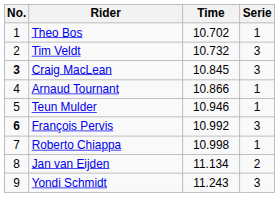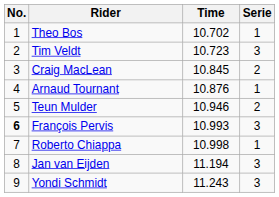Tim Veldt | Time: 10.732 -> 10.723
Craig MacLean | No.: bold -> normal
Craig MacLean | Serie: 3 -> 2
Arnaud Tournant | Time: 10.866 -> 10.876
Teun Mulder | Serie: 1 -> 2
François Pervis | Time: 10.992 -> 10.993
Jan van Eijden | Time: 11.134 -> 11.194
Jan van Eijden | Serie: 2 -> 3
